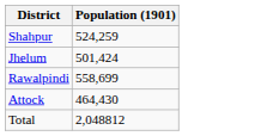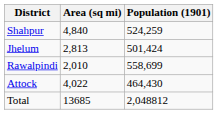+ column: Area (sq mi) | 4,840 | 2,813 | 2,010 | 4,022 | 13685
